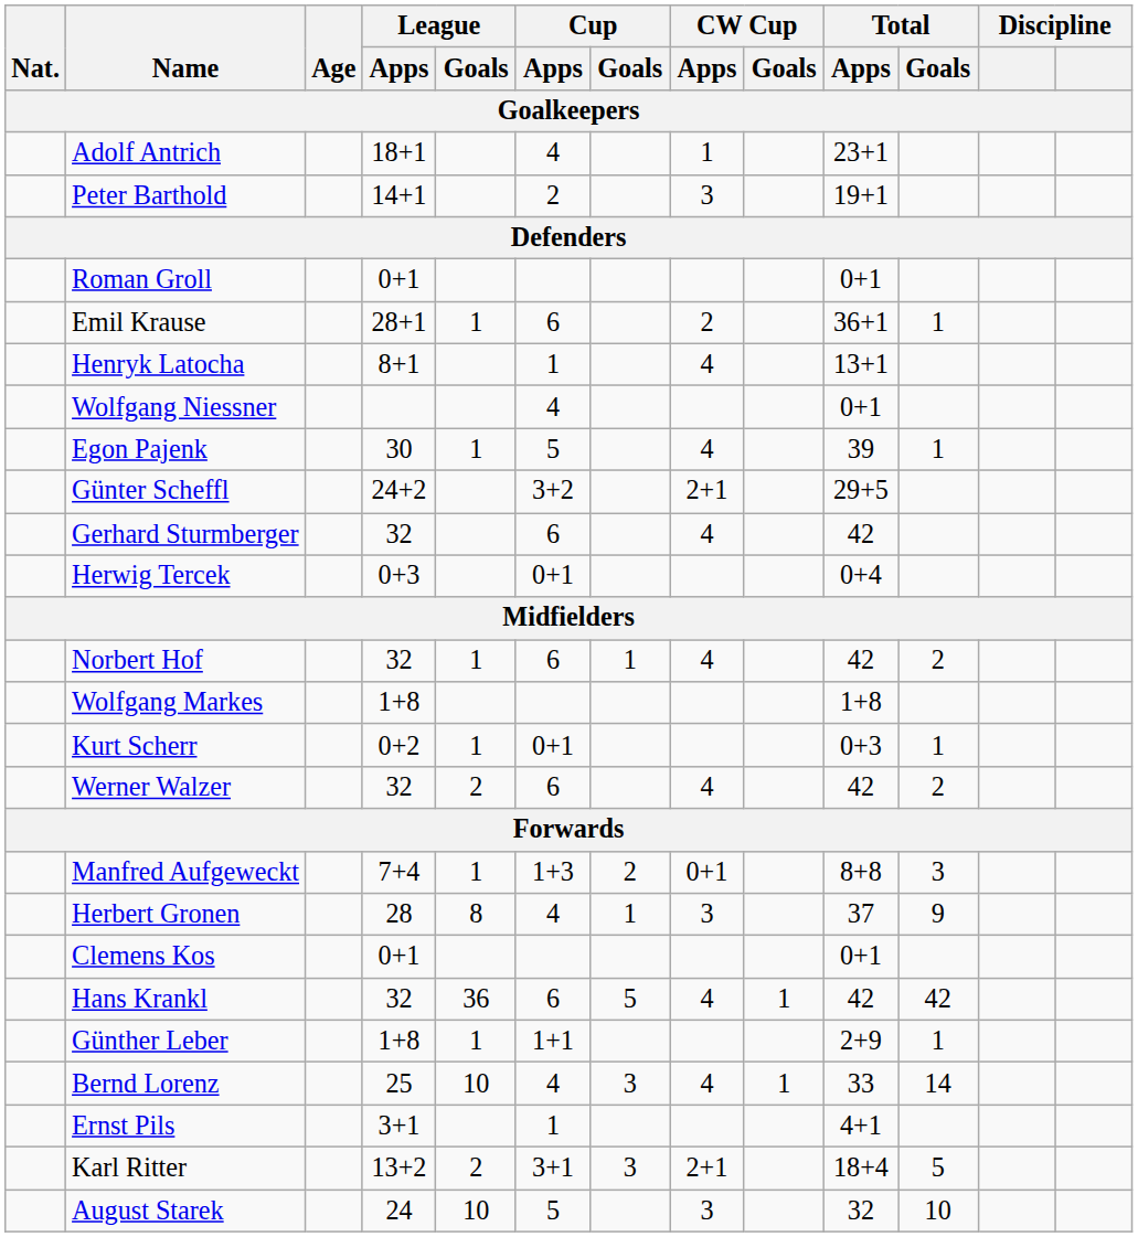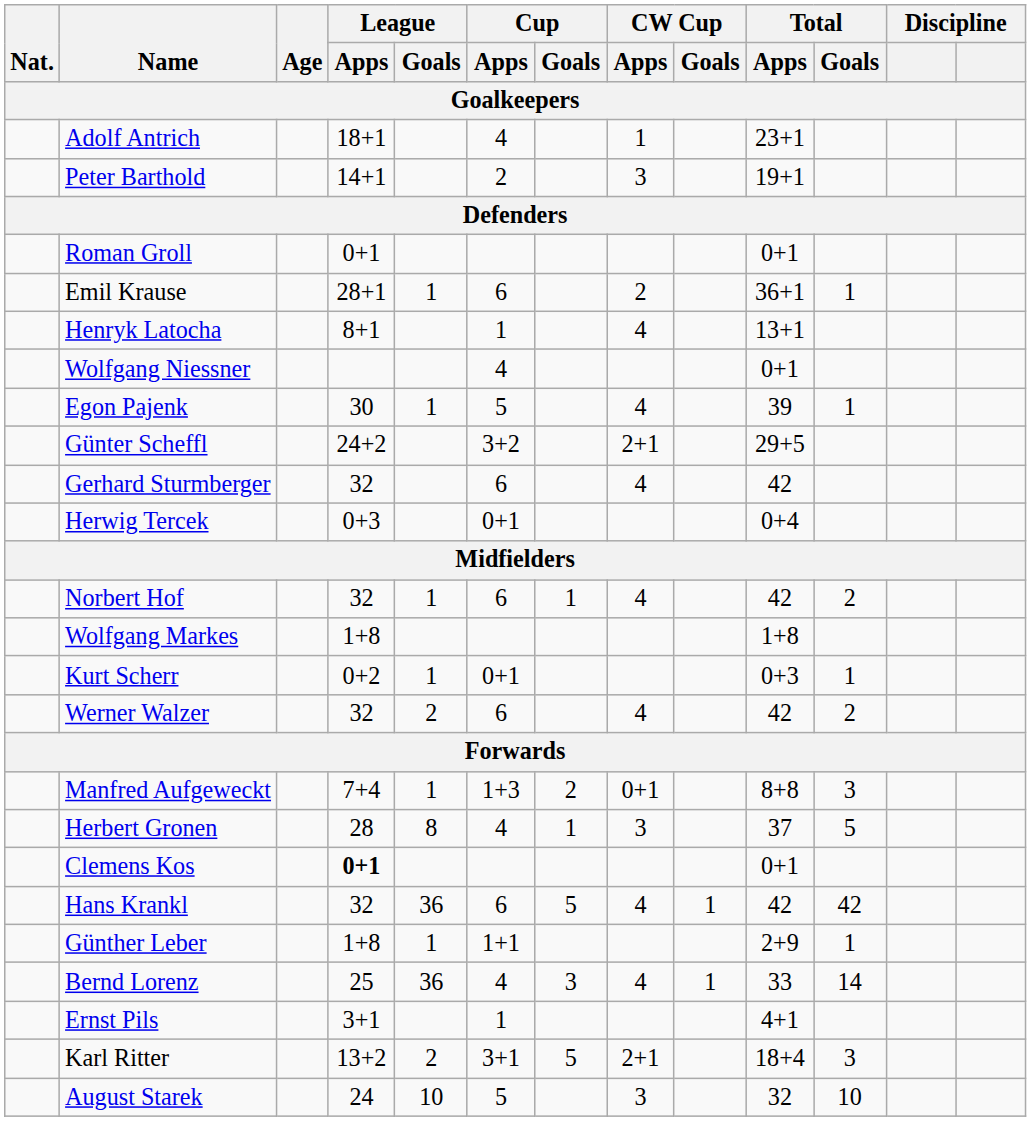Herbert Gronen | Total / Goals: 9 -> 5
Clemens Kos | League / Apps: normal -> bold
Bernd Lorenz | League / Goals: 10 -> 36
Karl Ritter | Cup / Goals: 3 -> 5
Karl Ritter | Total / Goals: 5 -> 3
